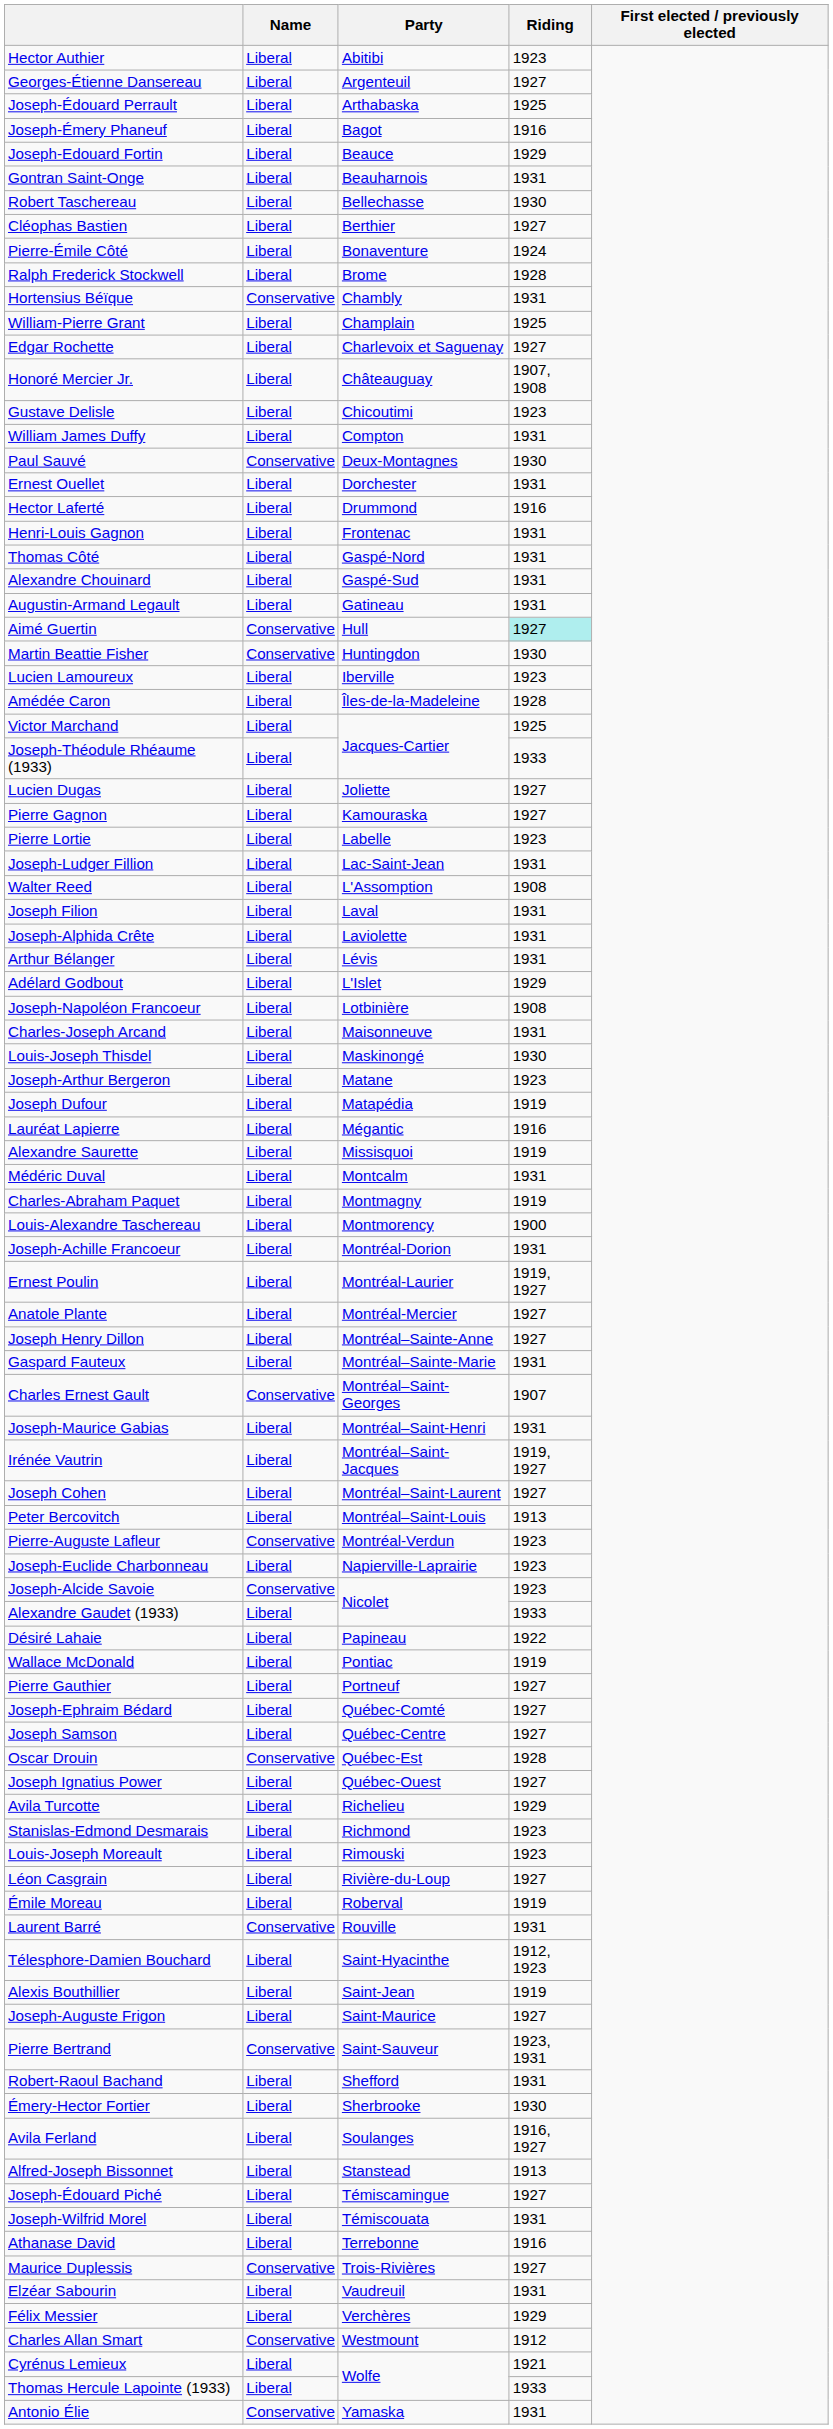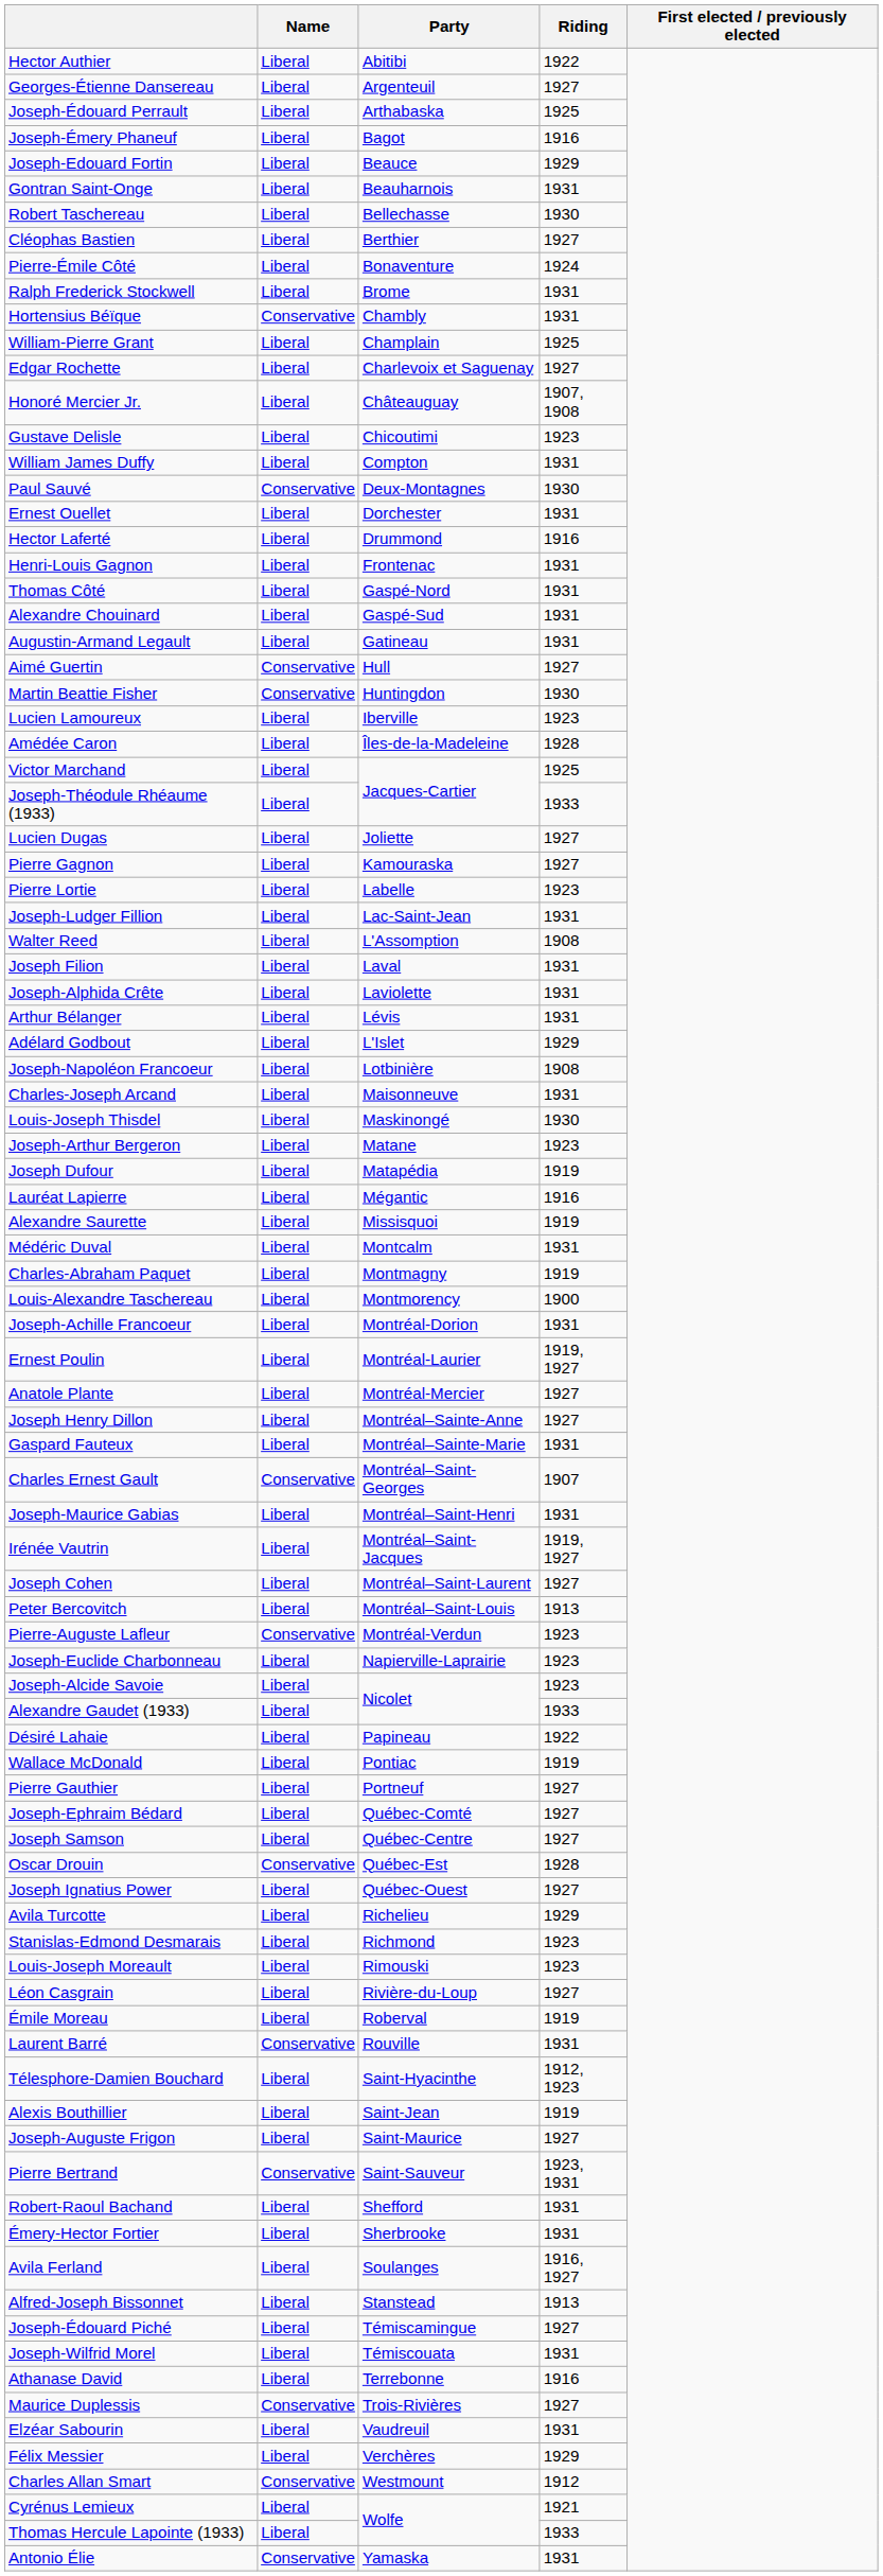Hector Authier | Riding: 1923 -> 1922
Ralph Frederick Stockwell | Riding: 1928 -> 1931
Aimé Guertin | Riding: paleturquoise background -> no background
Joseph-Alcide Savoie | Name: Conservative -> Liberal
Émery-Hector Fortier | Riding: 1930 -> 1931
